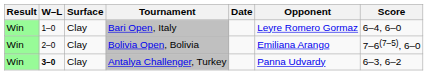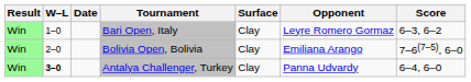columns swapped: Date <-> Surface
Bari Open, Italy | Score: 6–4, 6–0 -> 6–3, 6–2
Antalya Challenger, Turkey | Score: 6–3, 6–2 -> 6–4, 6–0
